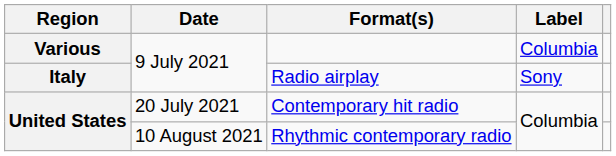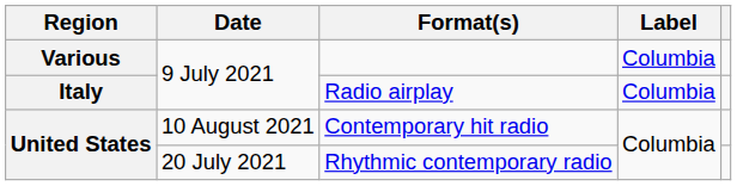Radio airplay | Label: Sony -> Columbia
Contemporary hit radio | Date: 20 July 2021 -> 10 August 2021
Rhythmic contemporary radio | Date: 10 August 2021 -> 20 July 2021
